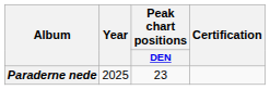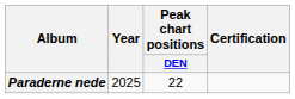Paraderne nede | Peak chart positions / DEN: 23 -> 22
